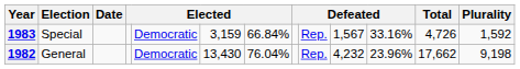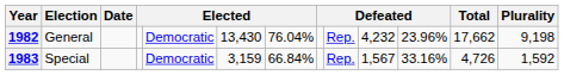rows swapped: 1982 <-> 1983
